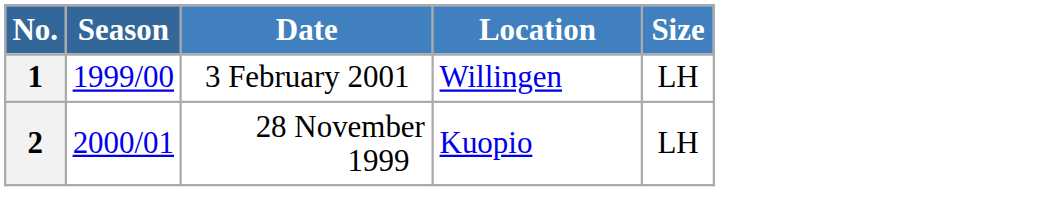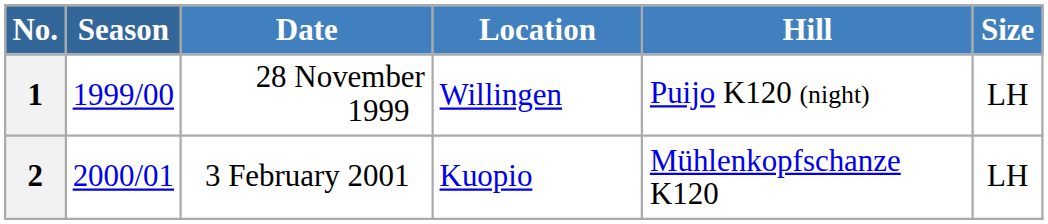+ column: Hill | Puijo K120 (night) | Mühlenkopfschanze K120
1 | Date: 3 February 2001 -> 28 November 1999
2 | Date: 28 November 1999 -> 3 February 2001
